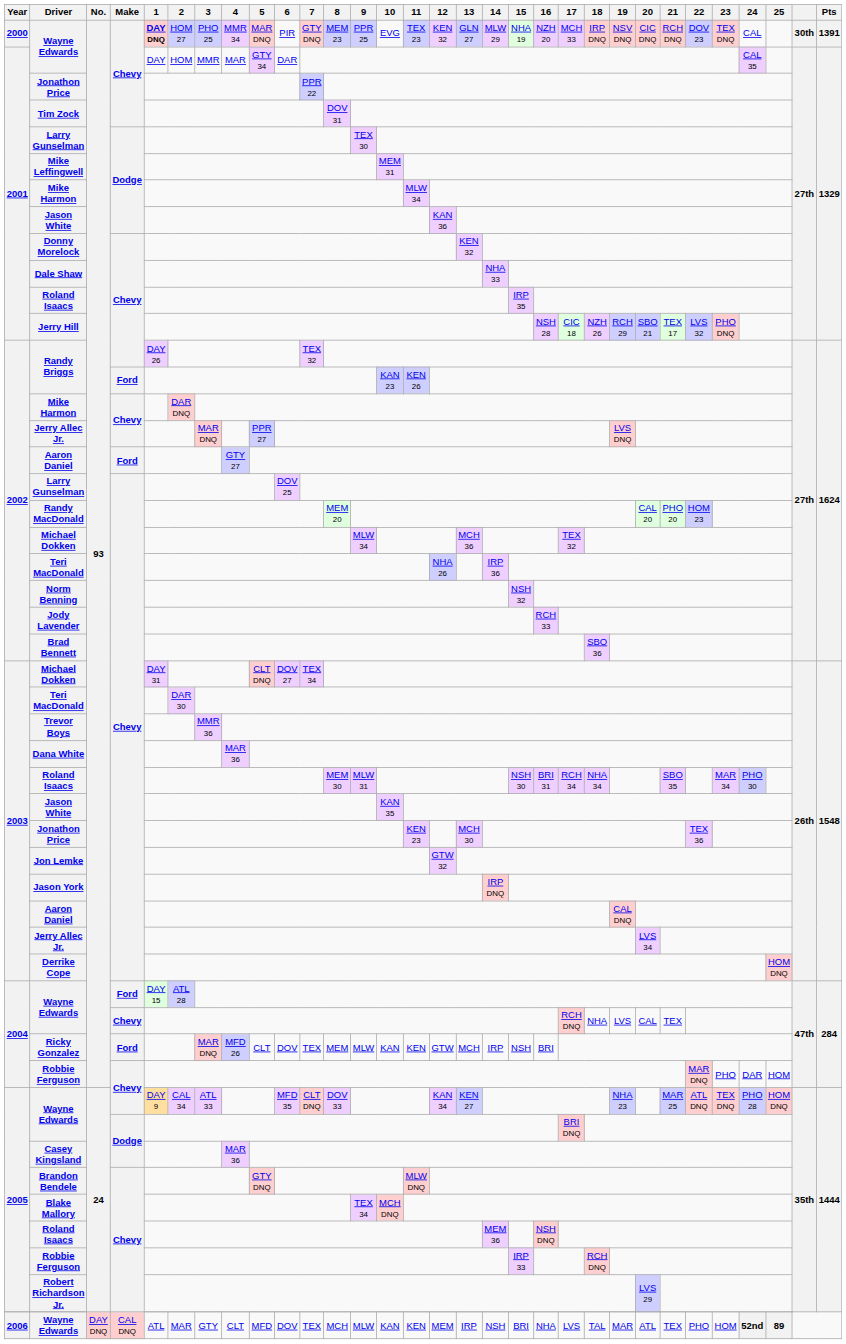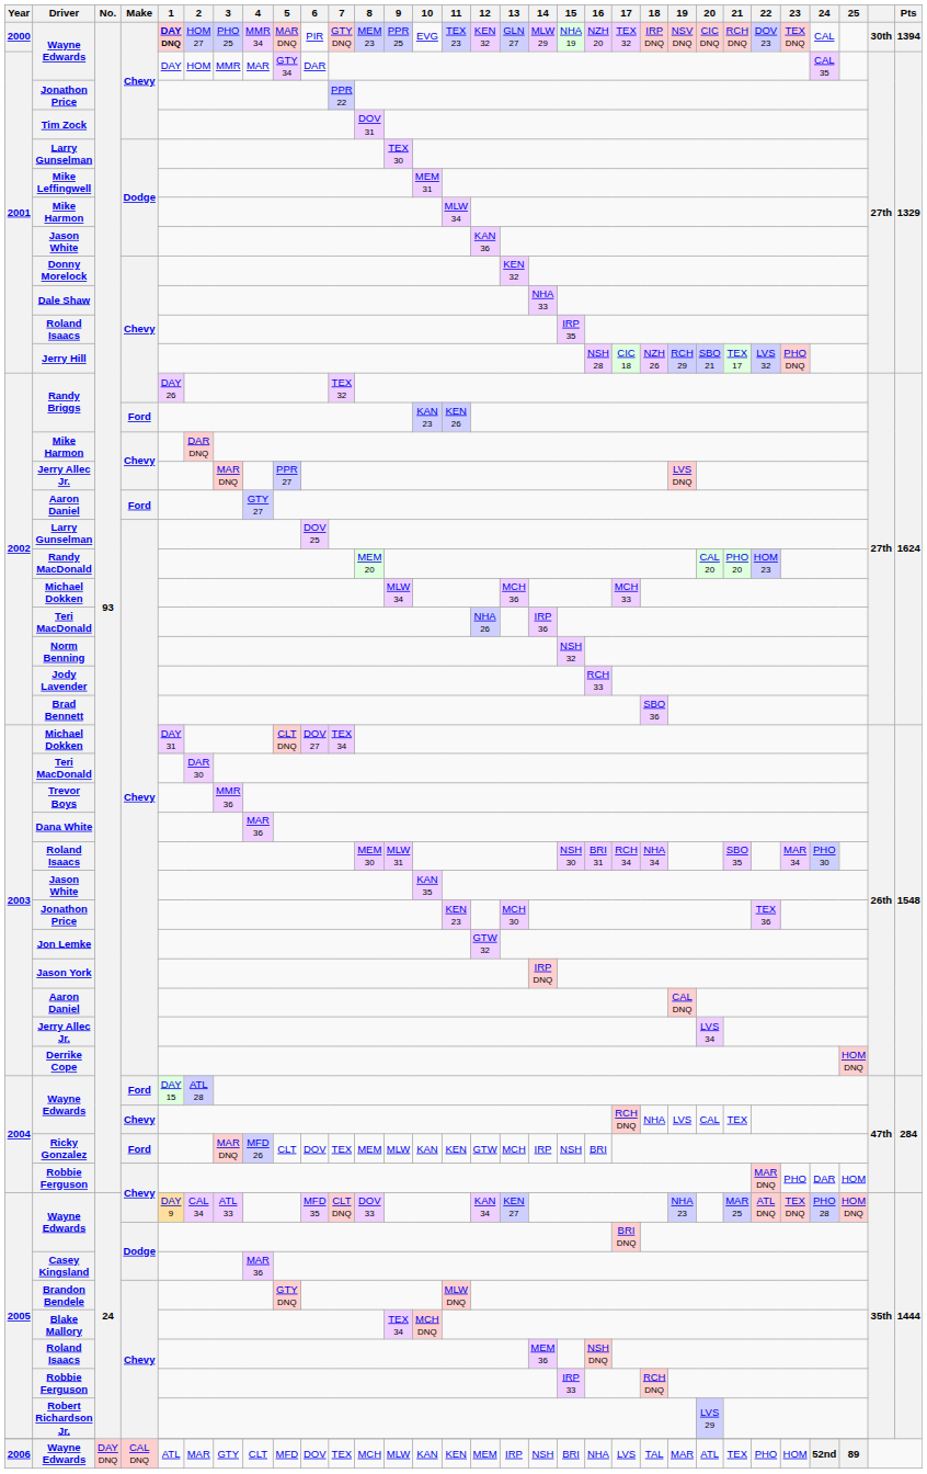2000 / Wayne Edwards | 17: MCH 33 -> TEX 32
2000 / Wayne Edwards | Pts: 1391 -> 1394
2002 / Michael Dokken | 17: TEX 32 -> MCH 33
